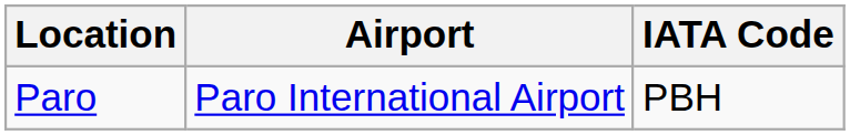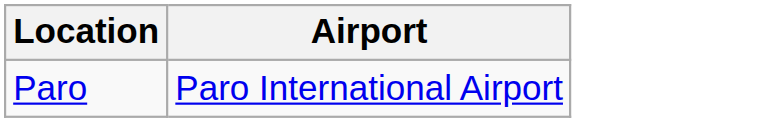- column: IATA Code | PBH
